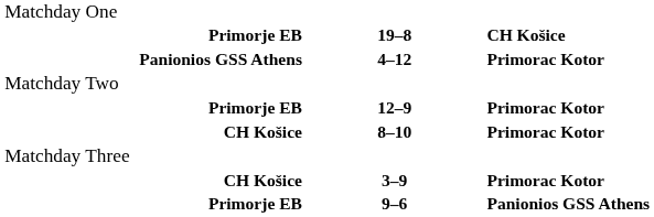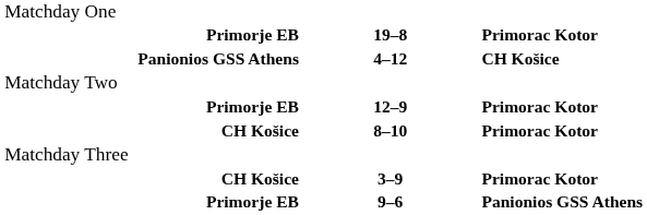19–8 | column 3: CH Košice -> Primorac Kotor
4–12 | column 3: Primorac Kotor -> CH Košice
